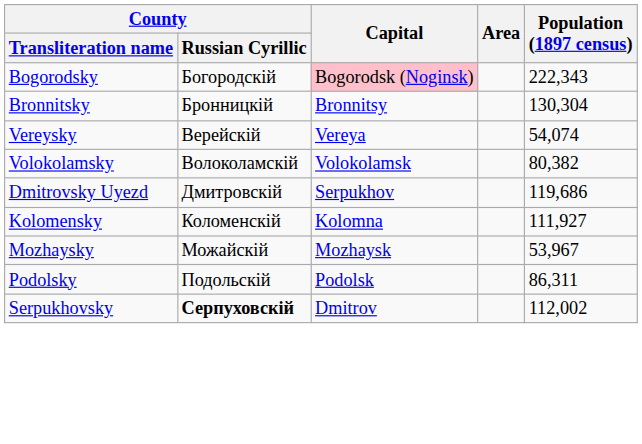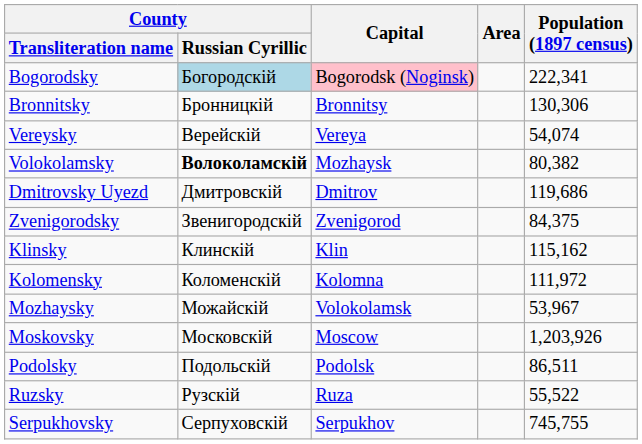Bogorodsky | County / Russian Cyrillic: no background -> lightblue background
Bogorodsky | Population (1897 census): 222,343 -> 222,341
Bronnitsky | Population (1897 census): 130,304 -> 130,306
Volokolamsky | County / Russian Cyrillic: normal -> bold
Volokolamsky | Capital: Volokolamsk -> Mozhaysk
Dmitrovsky Uyezd | Capital: Serpukhov -> Dmitrov
+ row: Zvenigorodsky | Звенигородскій | Zvenigorod | 84,375
+ row: Klinsky | Клинскій | Klin | 115,162
Kolomensky | Population (1897 census): 111,927 -> 111,972
Mozhaysky | Capital: Mozhaysk -> Volokolamsk
+ row: Moskovsky | Московскій | Moscow | 1,203,926
Podolsky | Population (1897 census): 86,311 -> 86,511
+ row: Ruzsky | Рузскій | Ruza | 55,522
Serpukhovsky | County / Russian Cyrillic: bold -> normal
Serpukhovsky | Capital: Dmitrov -> Serpukhov
Serpukhovsky | Population (1897 census): 112,002 -> 745,755
